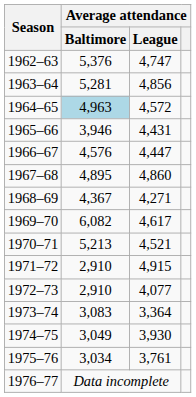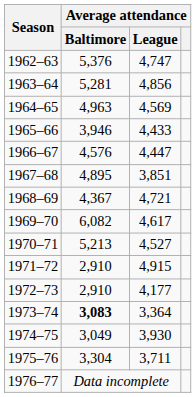1964–65 | Average attendance / Baltimore: lightblue background -> no background
1964–65 | Average attendance / League: 4,572 -> 4,569
1965–66 | Average attendance / League: 4,431 -> 4,433
1967–68 | Average attendance / League: 4,860 -> 3,851
1968–69 | Average attendance / League: 4,271 -> 4,721
1970–71 | Average attendance / League: 4,521 -> 4,527
1972–73 | Average attendance / League: 4,077 -> 4,177
1973–74 | Average attendance / Baltimore: normal -> bold
1975–76 | Average attendance / Baltimore: 3,034 -> 3,304
1975–76 | Average attendance / League: 3,761 -> 3,711
